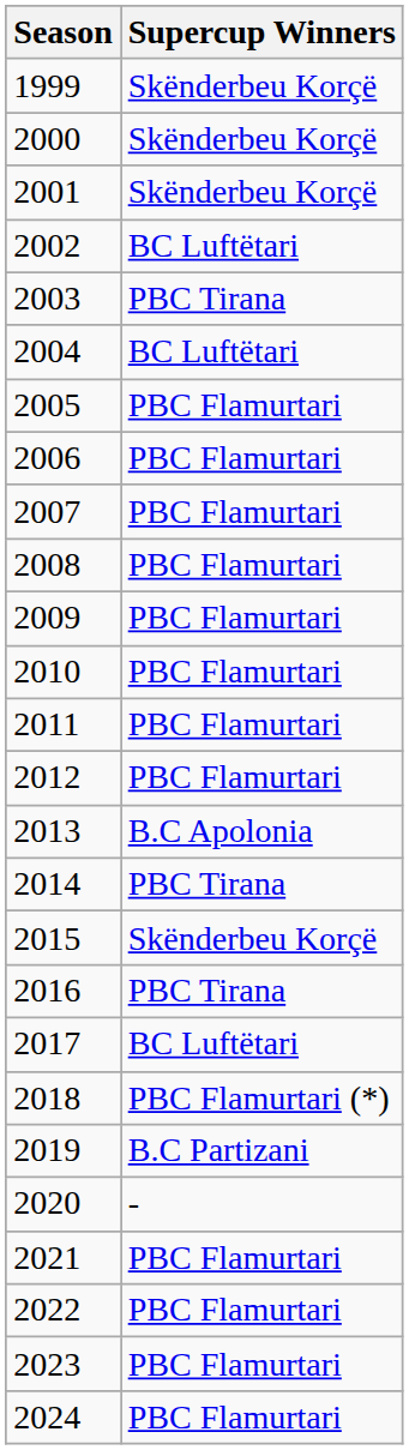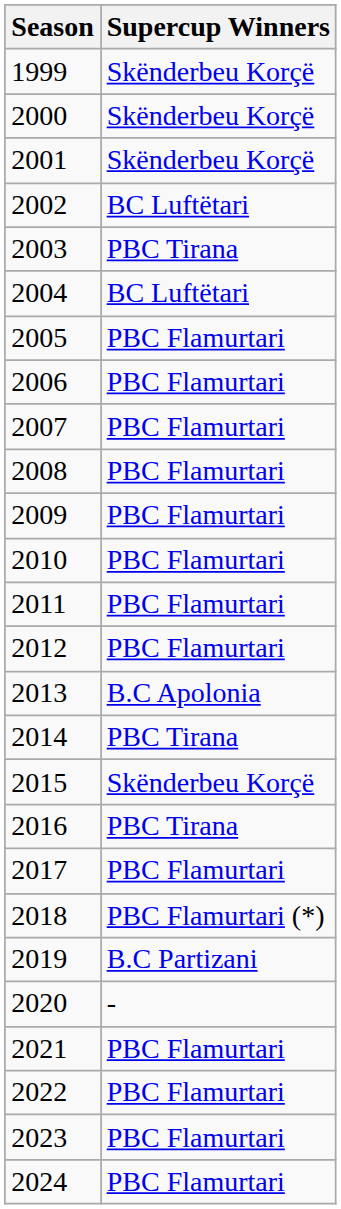2017 | Supercup Winners: BC Luftëtari -> PBC Flamurtari
